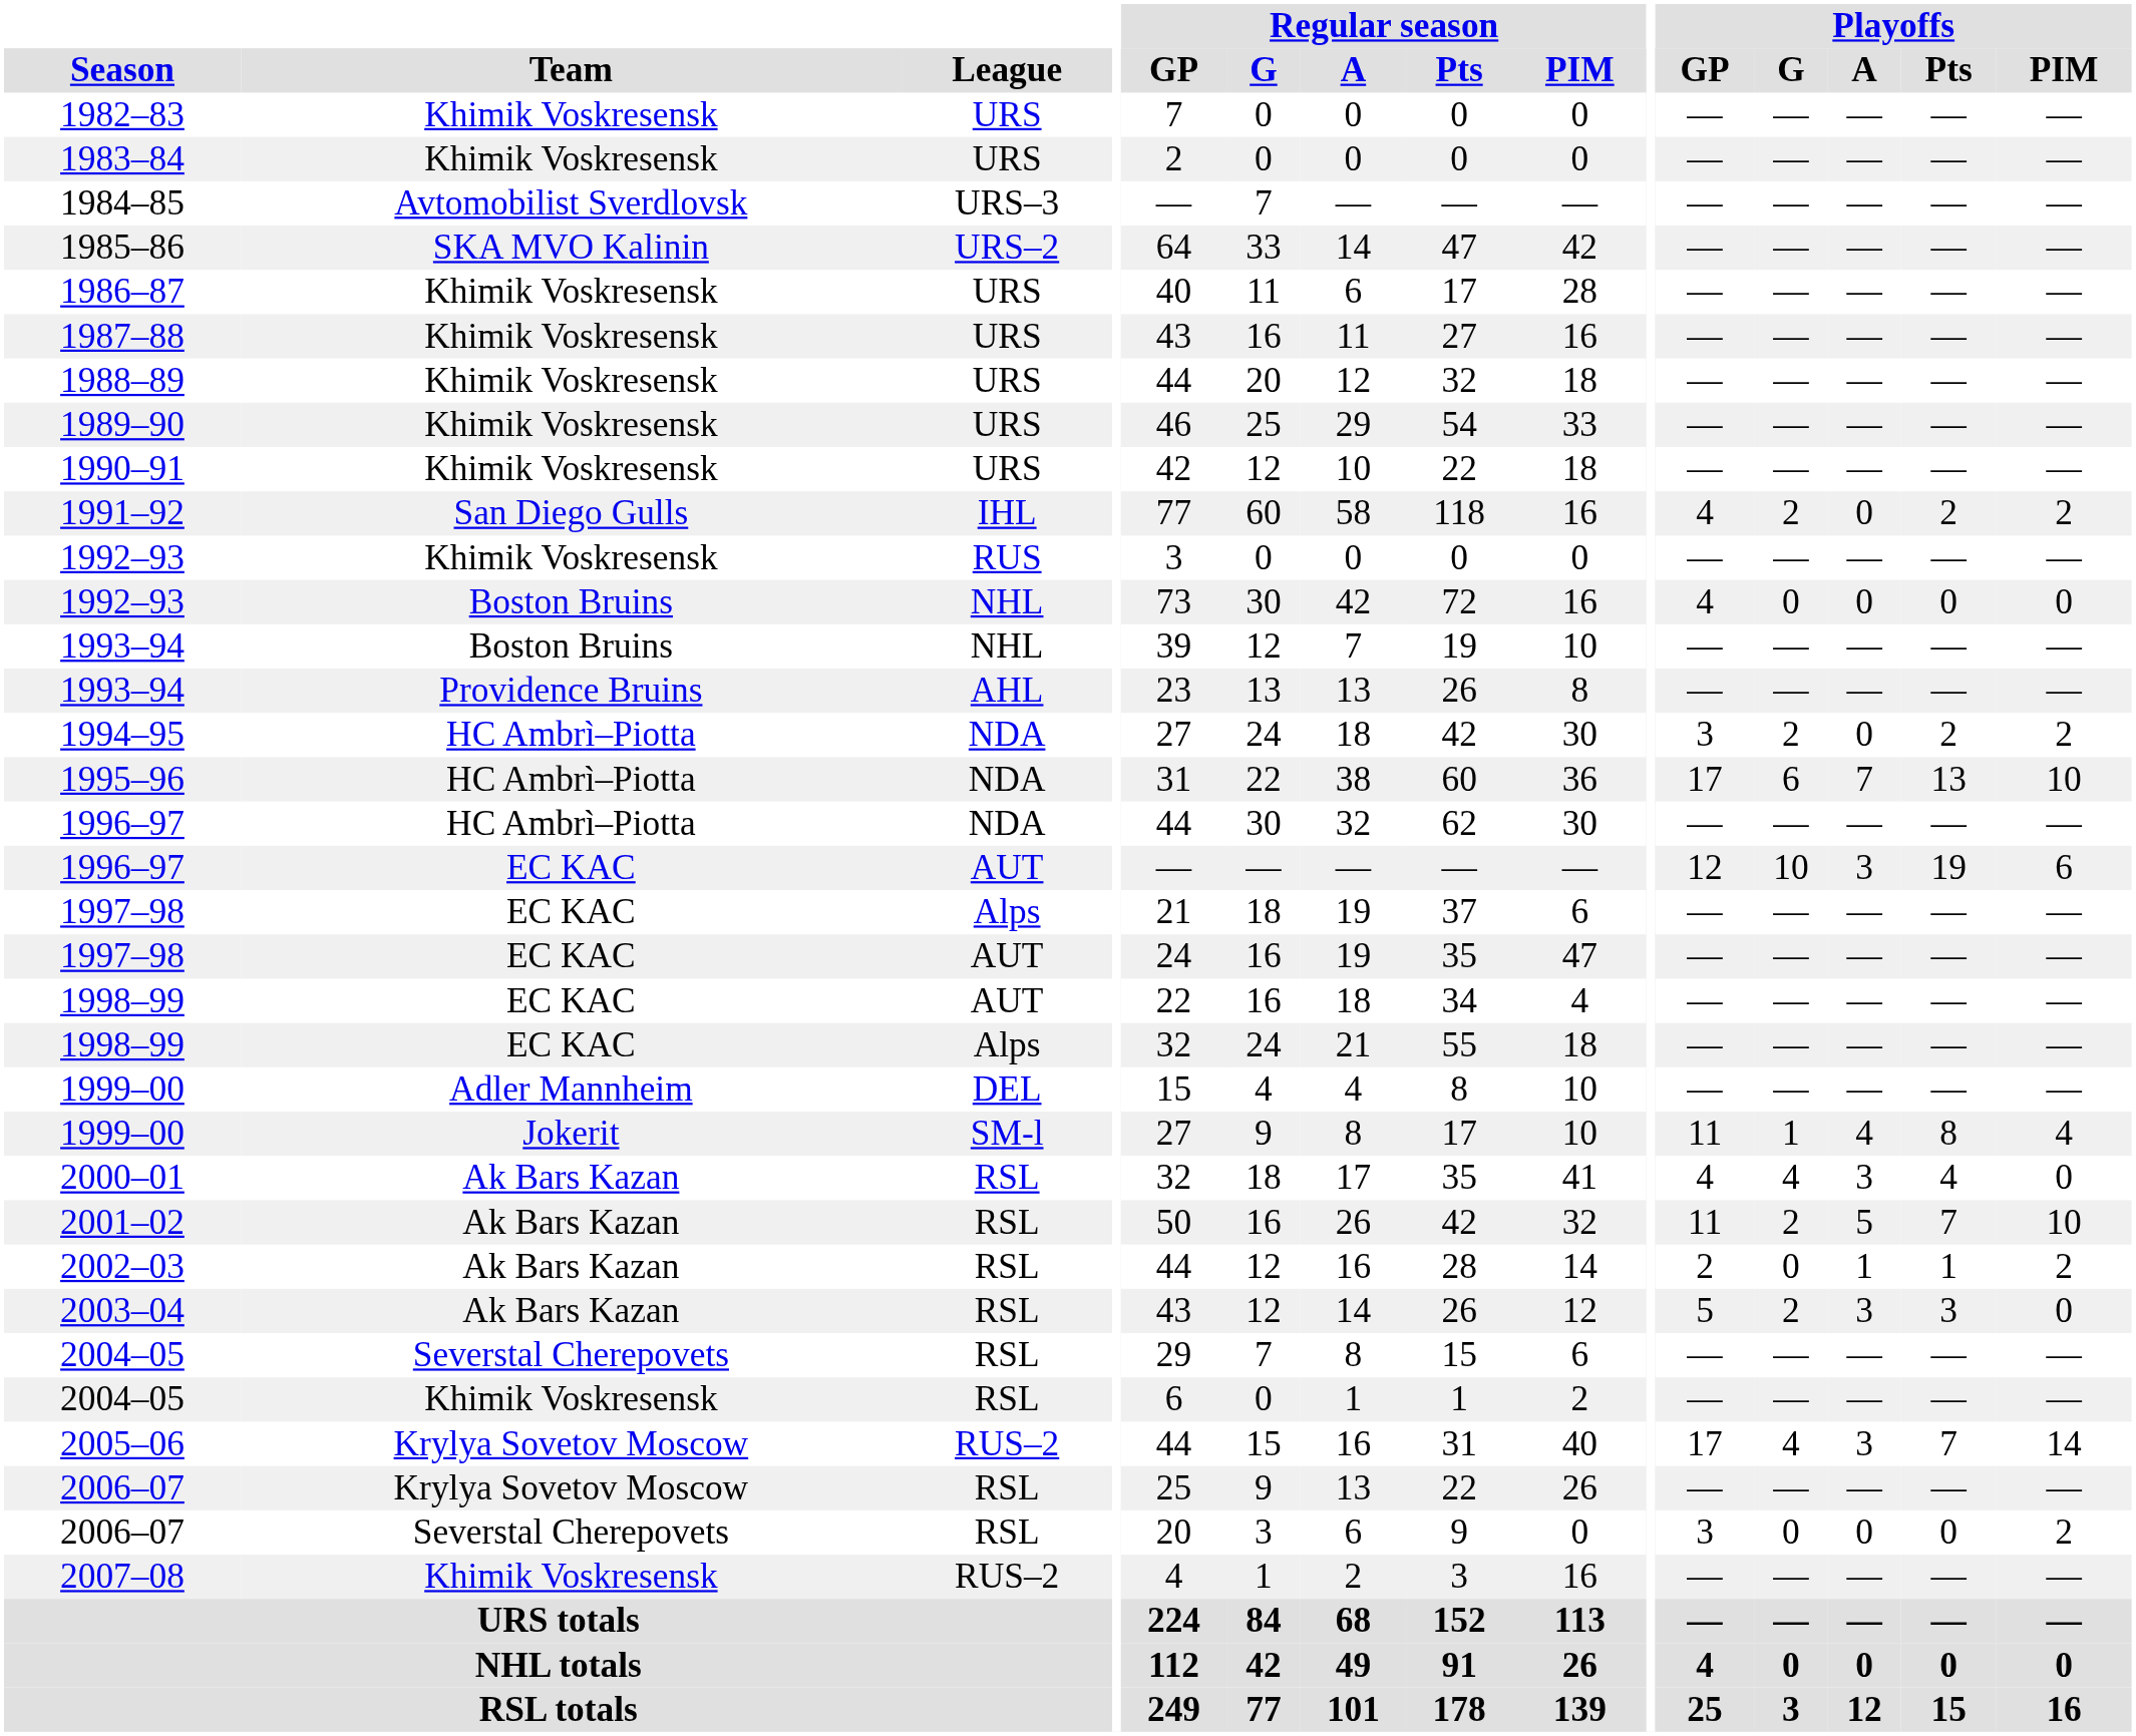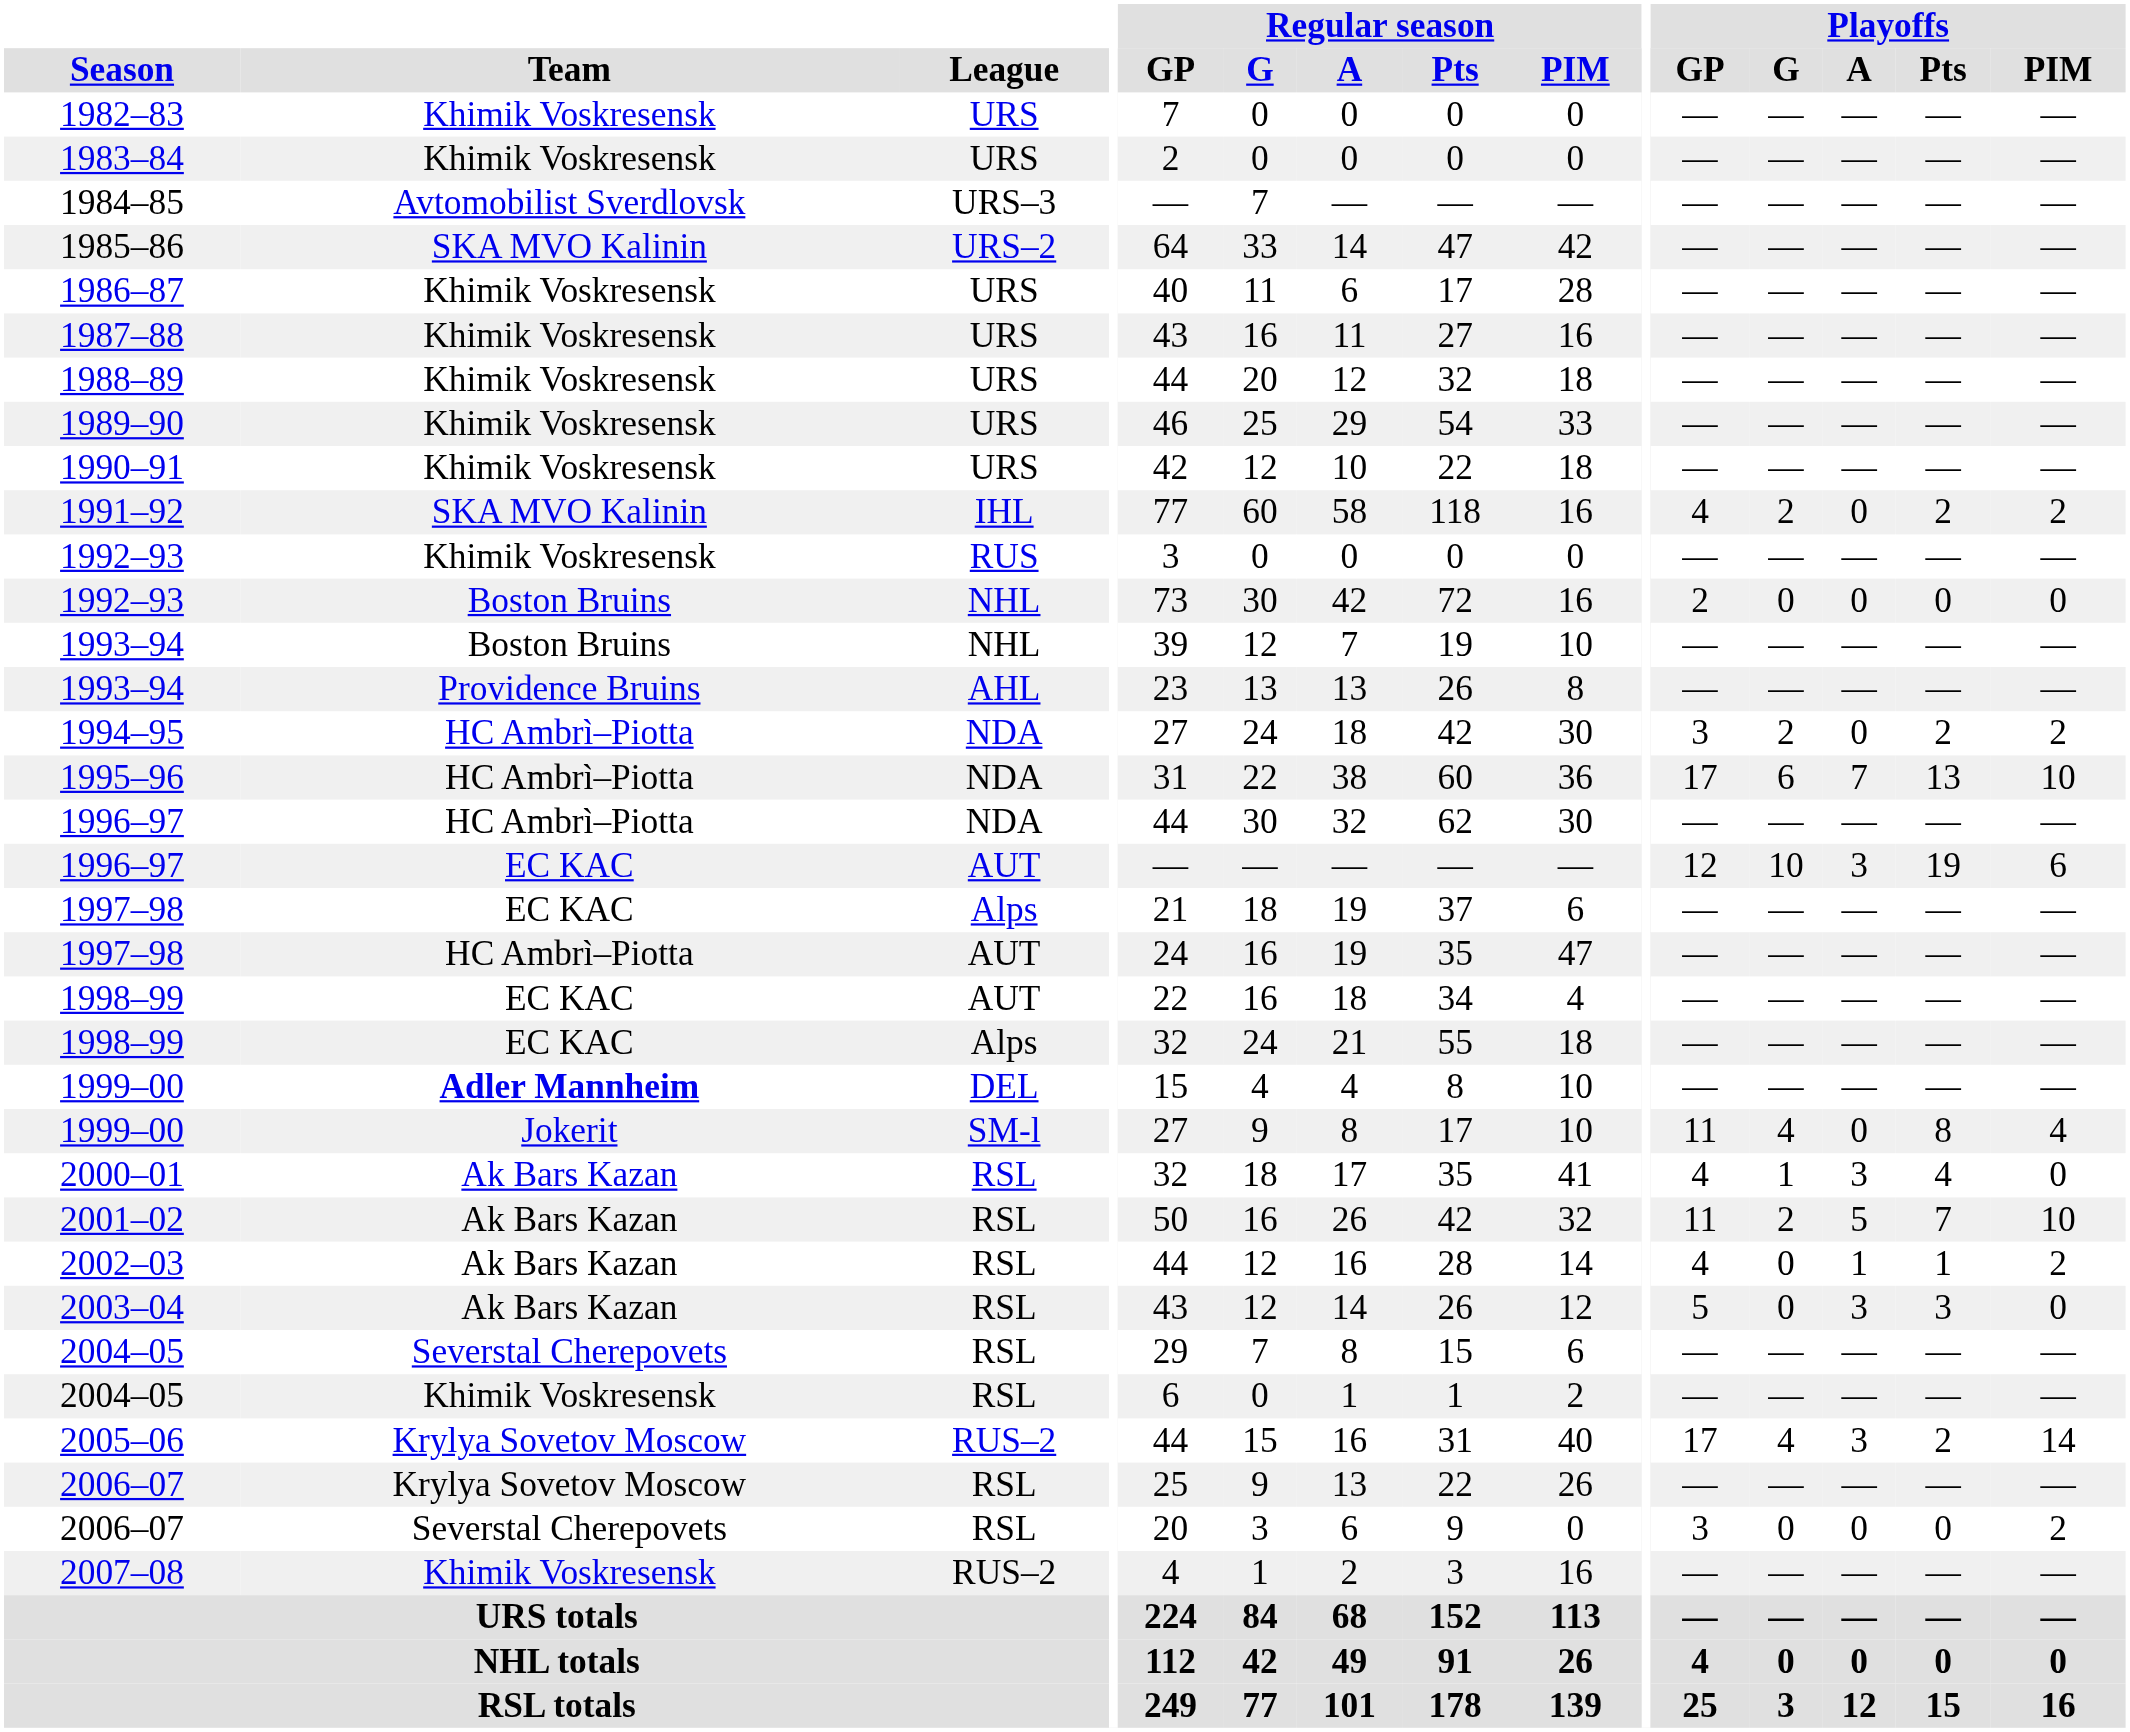1991–92 | Team: San Diego Gulls -> SKA MVO Kalinin
1992–93 / NHL | Playoffs / GP: 4 -> 2
1997–98 / AUT | Team: EC KAC -> HC Ambrì–Piotta
1999–00 / DEL | Team: normal -> bold
1999–00 / SM-l | Playoffs / G: 1 -> 4
1999–00 / SM-l | Playoffs / A: 4 -> 0
2000–01 | Playoffs / G: 4 -> 1
2002–03 | Playoffs / GP: 2 -> 4
2003–04 | Playoffs / G: 2 -> 0
2005–06 | Playoffs / Pts: 7 -> 2
